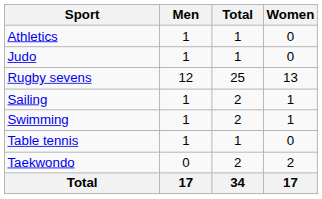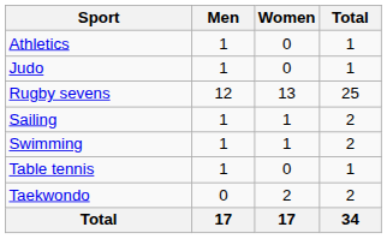columns swapped: Women <-> Total
